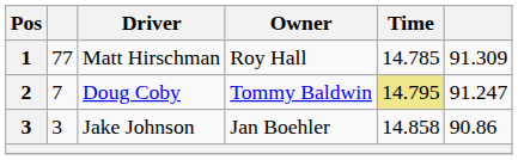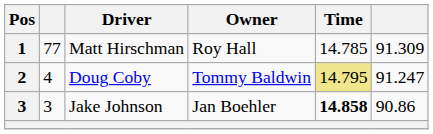Doug Coby | column 2: 7 -> 4
Jake Johnson | Time: normal -> bold
